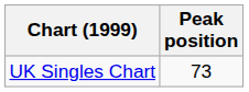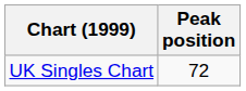UK Singles Chart | Peak position: 73 -> 72
